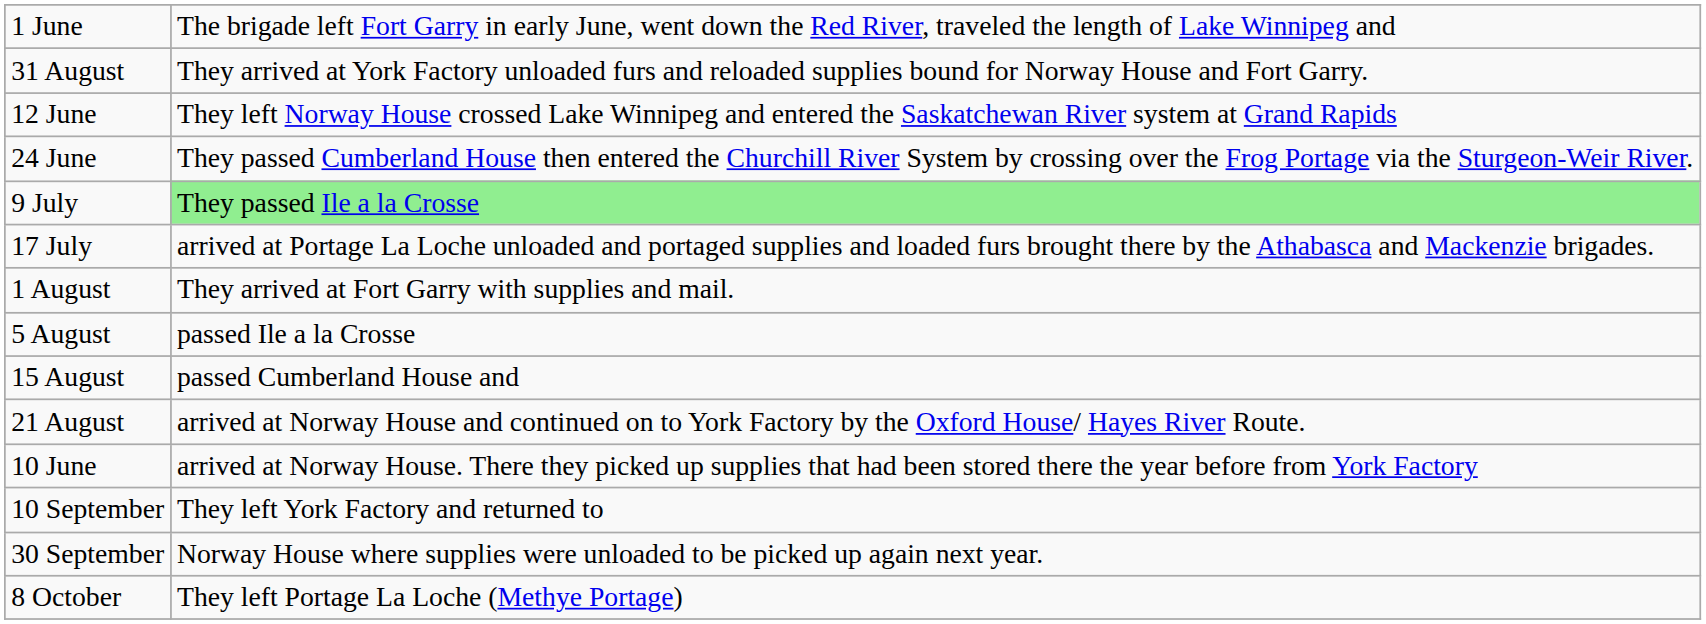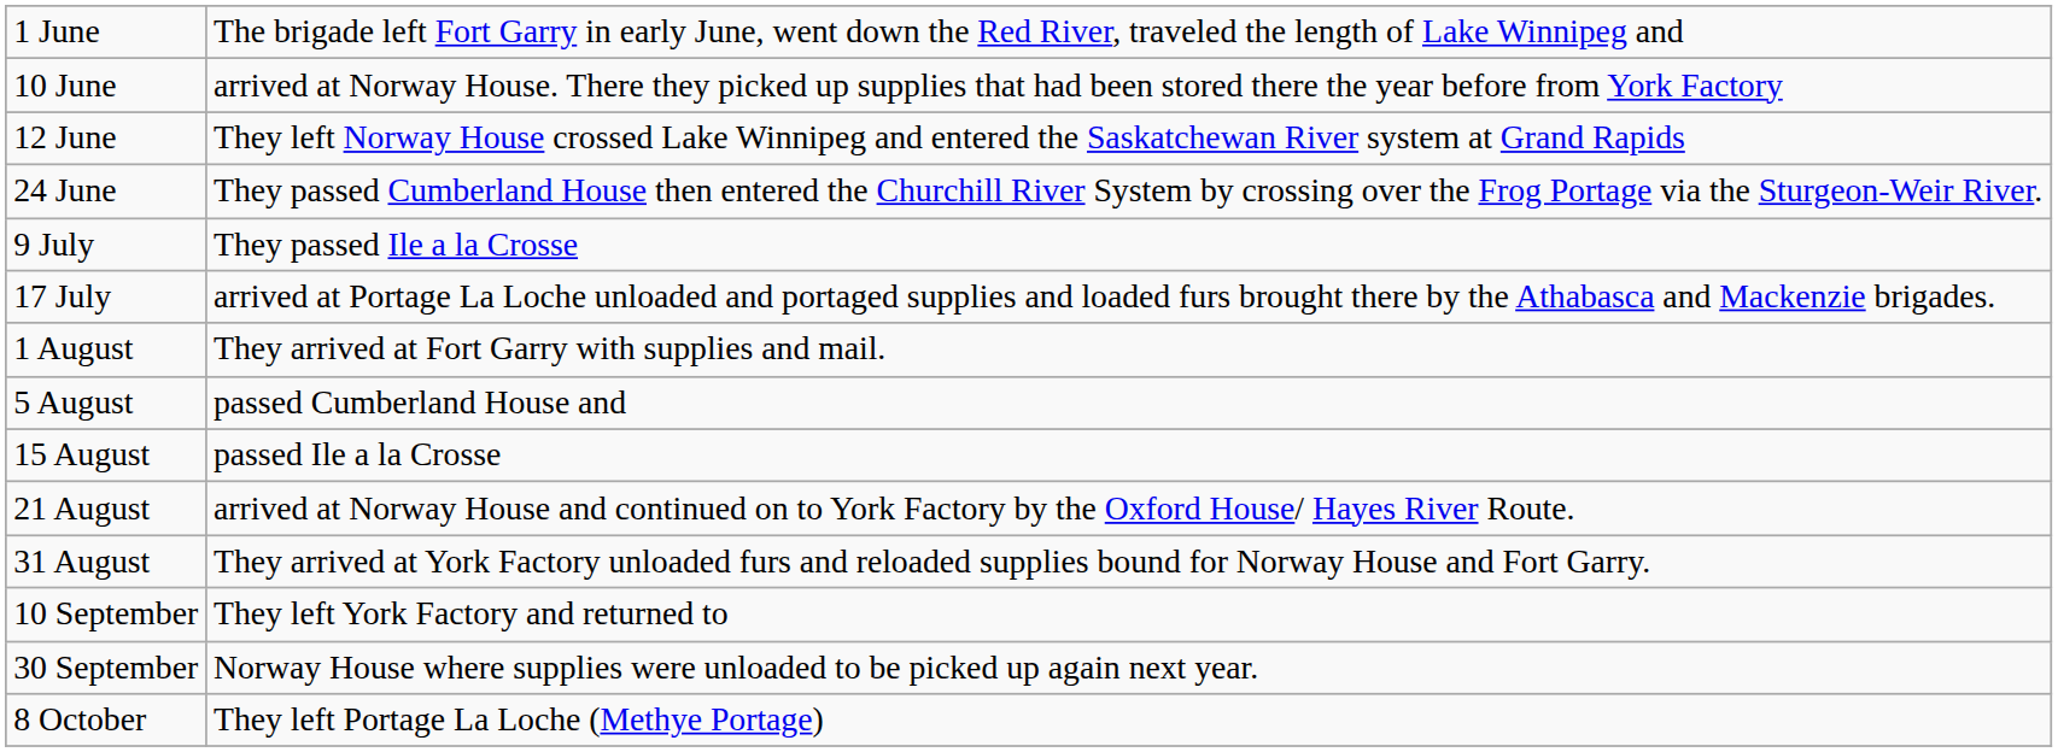rows swapped: 10 June <-> 31 August
9 July | column 2: lightgreen background -> no background
5 August | column 2: passed Ile a la Crosse -> passed Cumberland House and
15 August | column 2: passed Cumberland House and -> passed Ile a la Crosse
